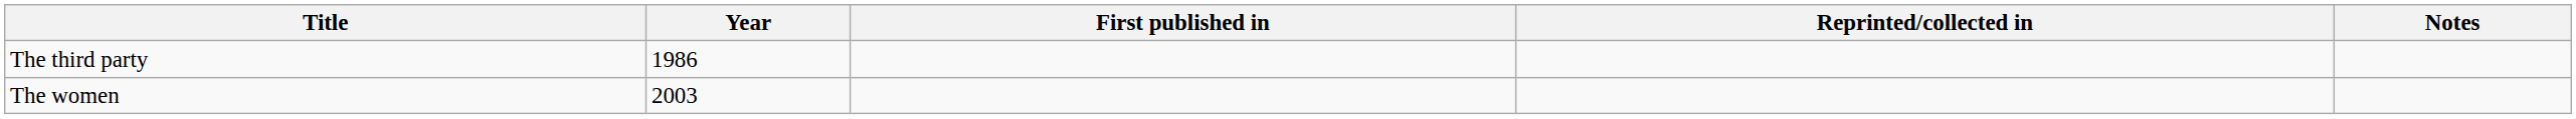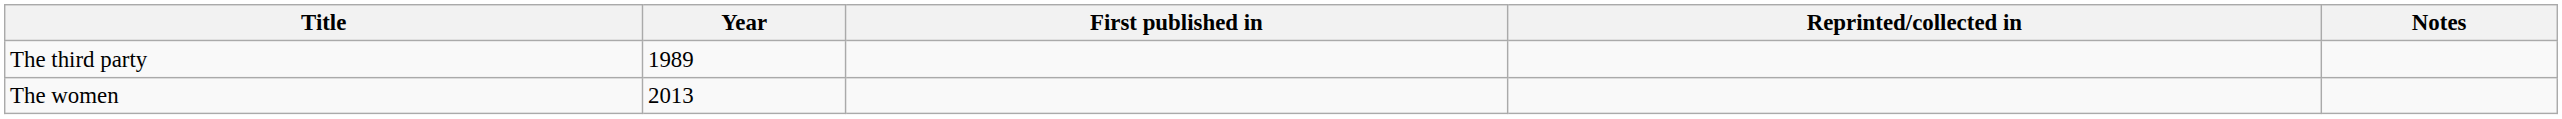The third party | Year: 1986 -> 1989
The women | Year: 2003 -> 2013
